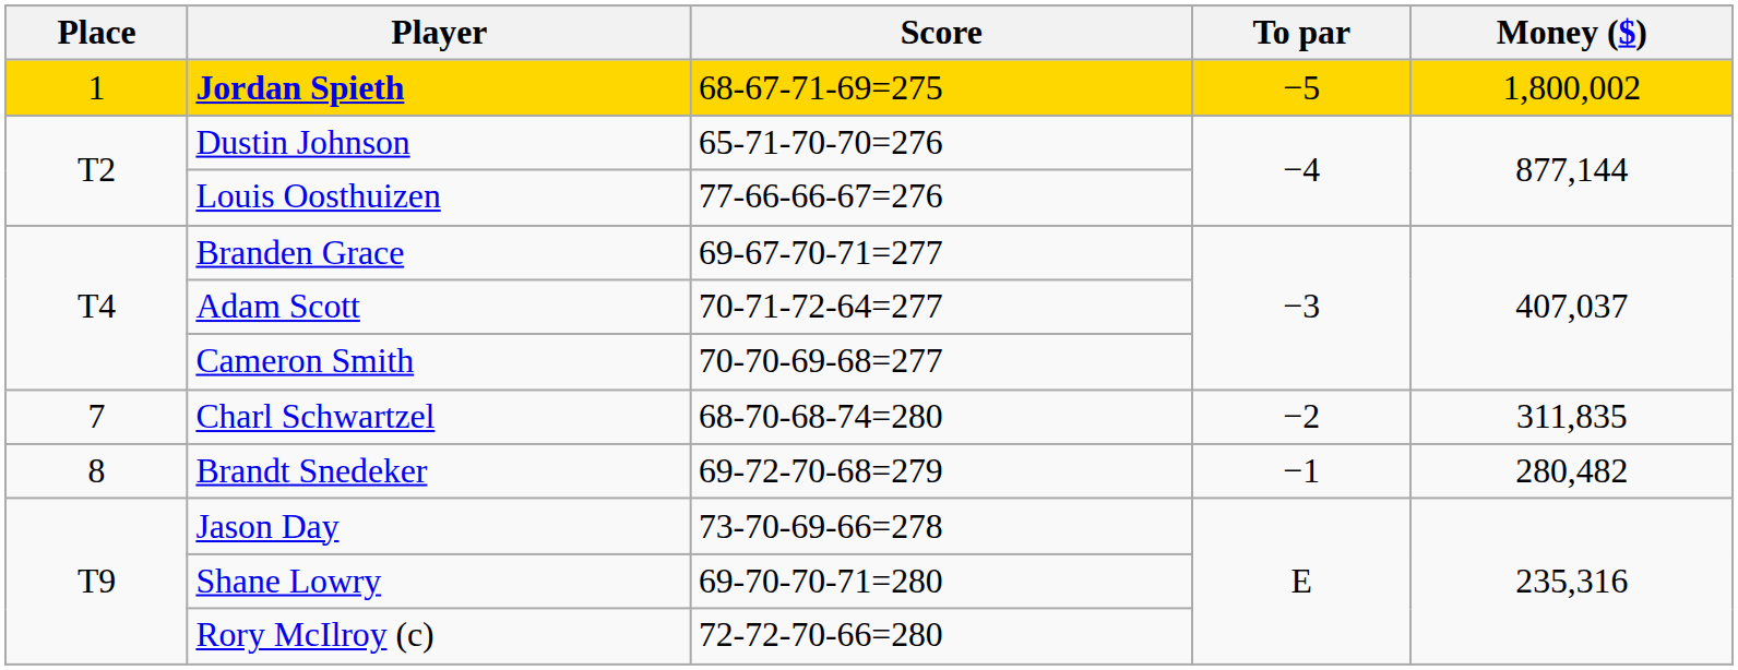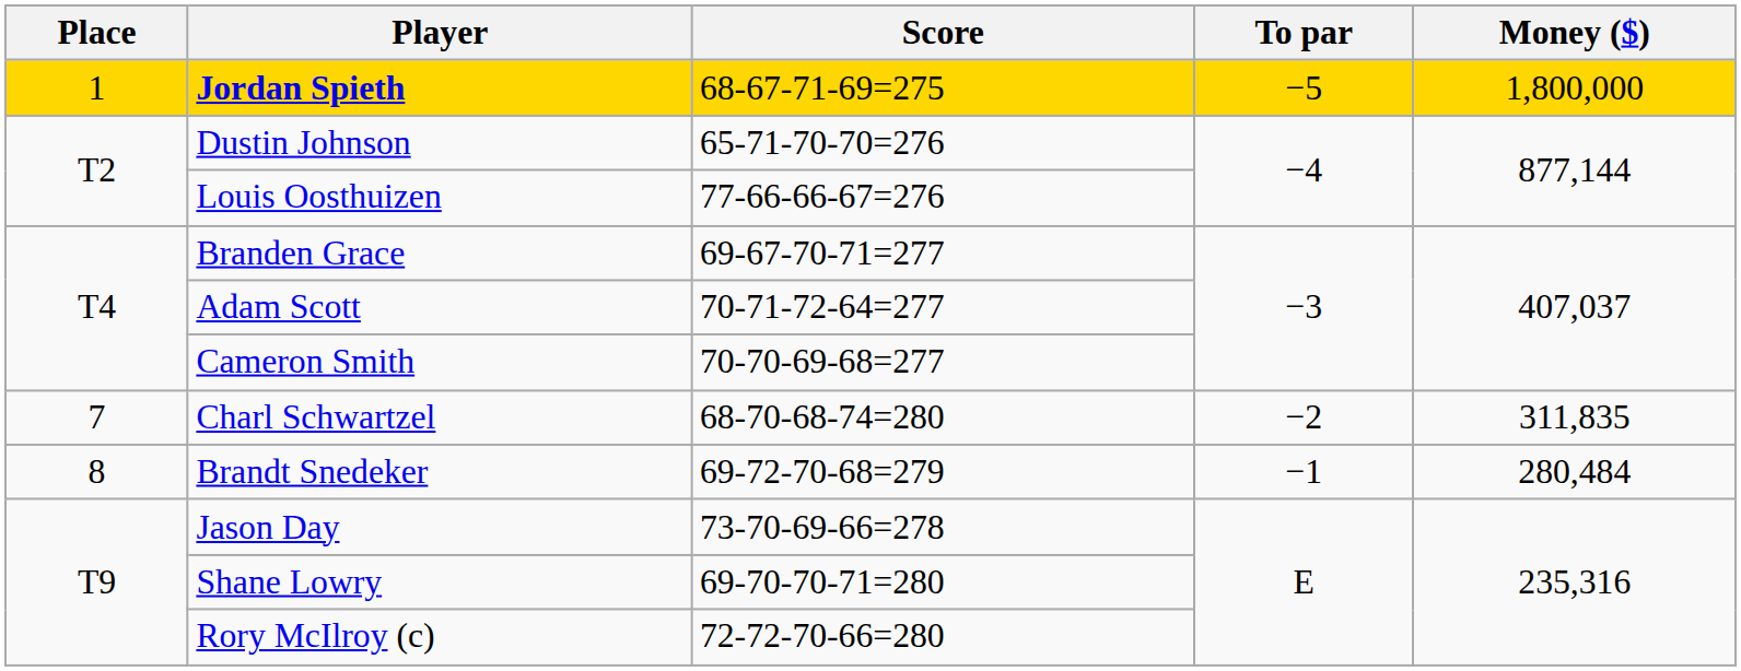Jordan Spieth | Money ($): 1,800,002 -> 1,800,000
Brandt Snedeker | Money ($): 280,482 -> 280,484
